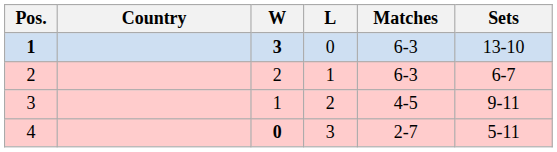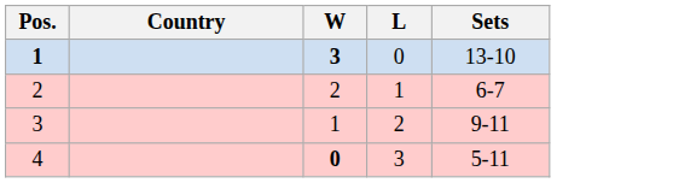- column: Matches | 6-3 | 6-3 | 4-5 | 2-7
